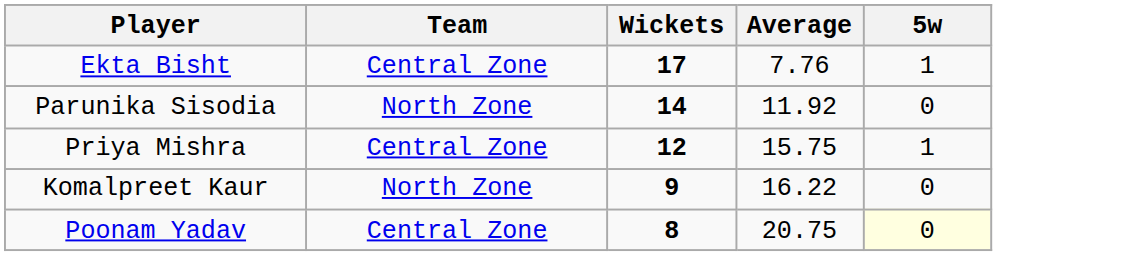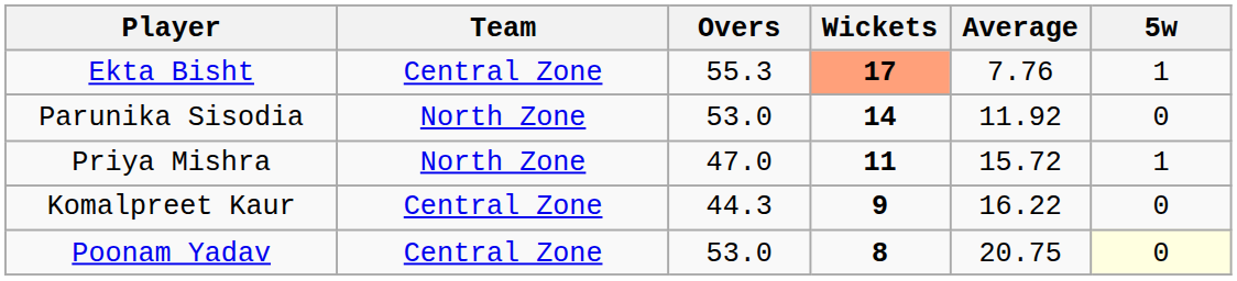+ column: Overs | 55.3 | 53.0 | 47.0 | 44.3 | 53.0
Ekta Bisht | Wickets: no background -> lightsalmon background
Priya Mishra | Team: Central Zone -> North Zone
Priya Mishra | Wickets: 12 -> 11
Priya Mishra | Average: 15.75 -> 15.72
Komalpreet Kaur | Team: North Zone -> Central Zone
